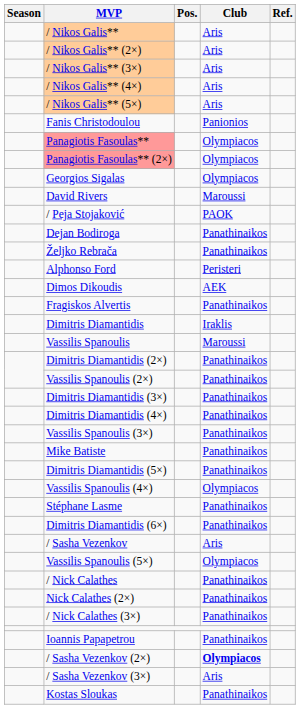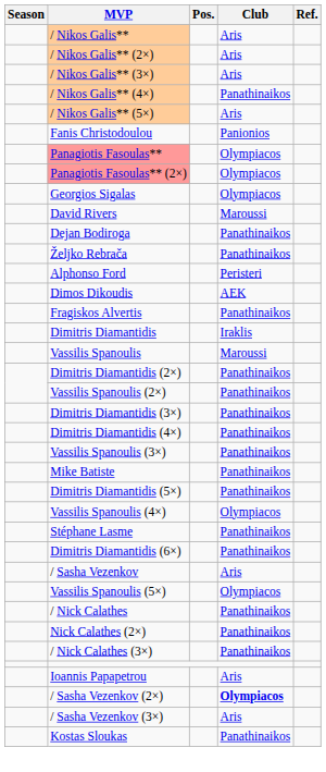/ Nikos Galis** (4×) | Club: Aris -> Panathinaikos
- row: / Peja Stojaković | PAOK
Ioannis Papapetrou | Club: Panathinaikos -> Aris
